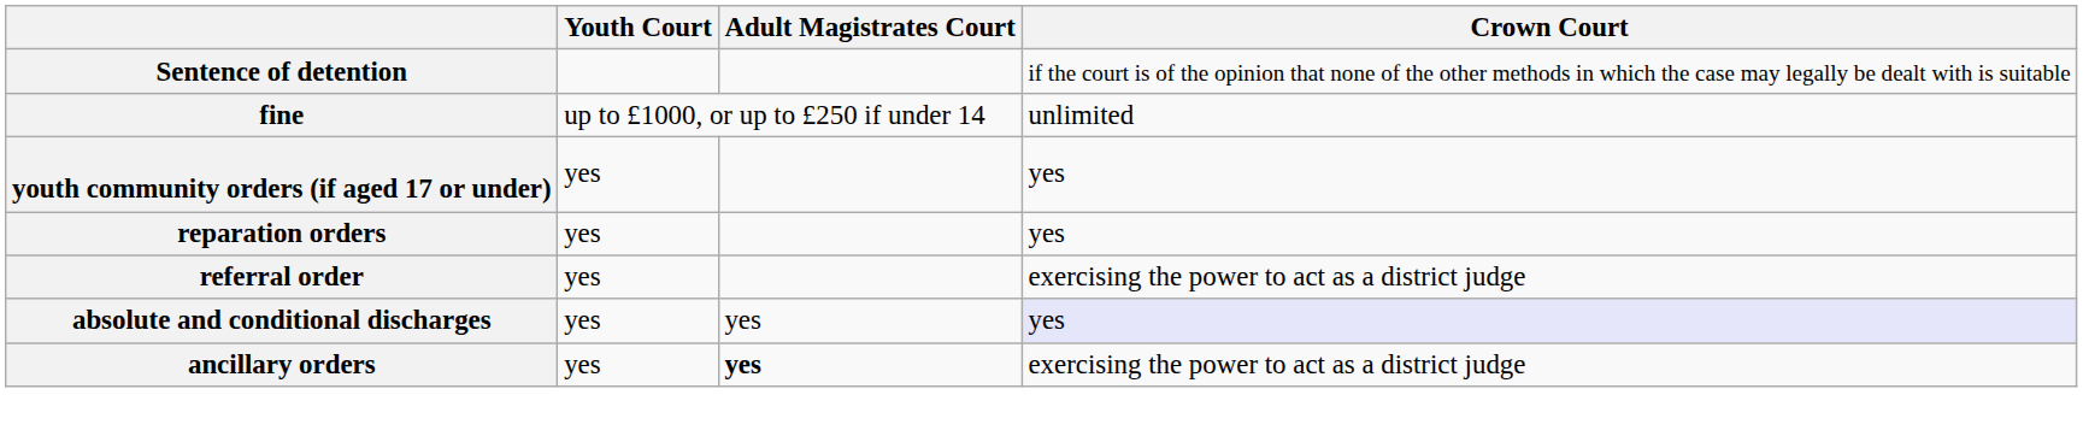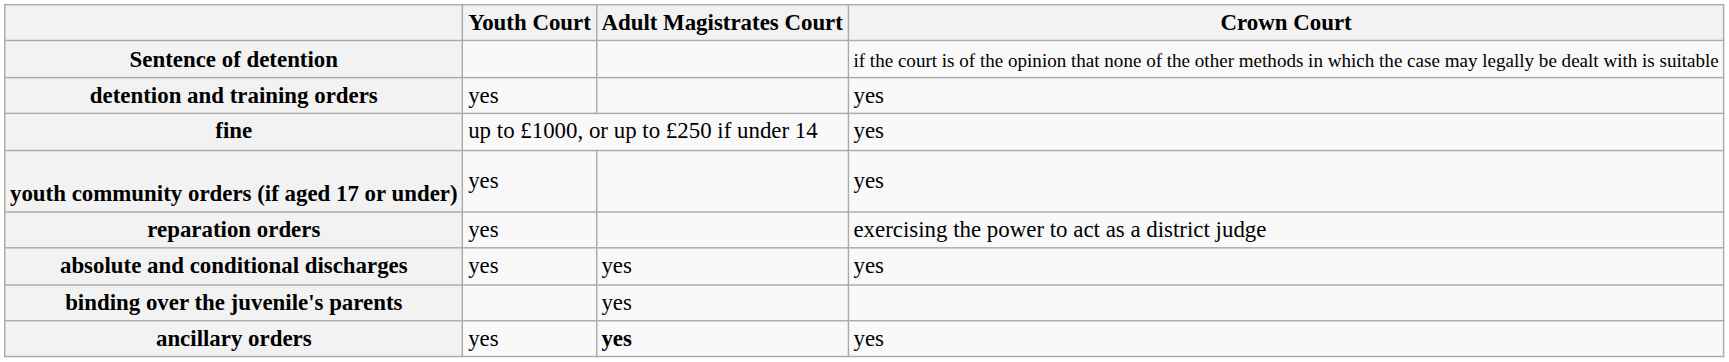+ row: detention and training orders | yes | yes
fine | Crown Court: unlimited -> yes
reparation orders | Crown Court: yes -> exercising the power to act as a district judge
- row: referral order | yes | exercising the power to act as a district judge
absolute and conditional discharges | Crown Court: lavender background -> no background
+ row: binding over the juvenile's parents | yes
ancillary orders | Crown Court: exercising the power to act as a district judge -> yes
